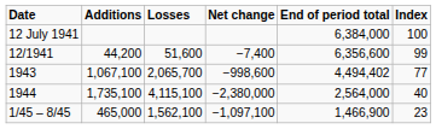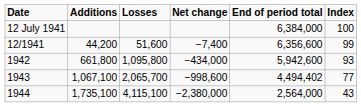+ row: 1942 | 661,800 | 1,095,800 | −434,000 | 5,942,600 | 93
1944 | Index: 40 -> 43
- row: 1/45 – 8/45 | 465,000 | 1,562,100 | −1,097,100 | 1,466,900 | 23
